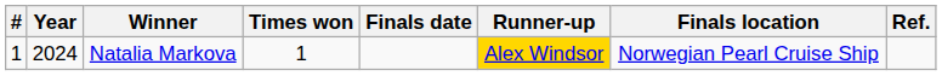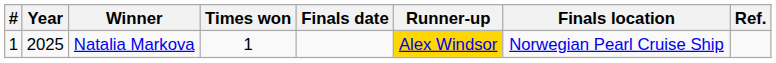Natalia Markova | Year: 2024 -> 2025
